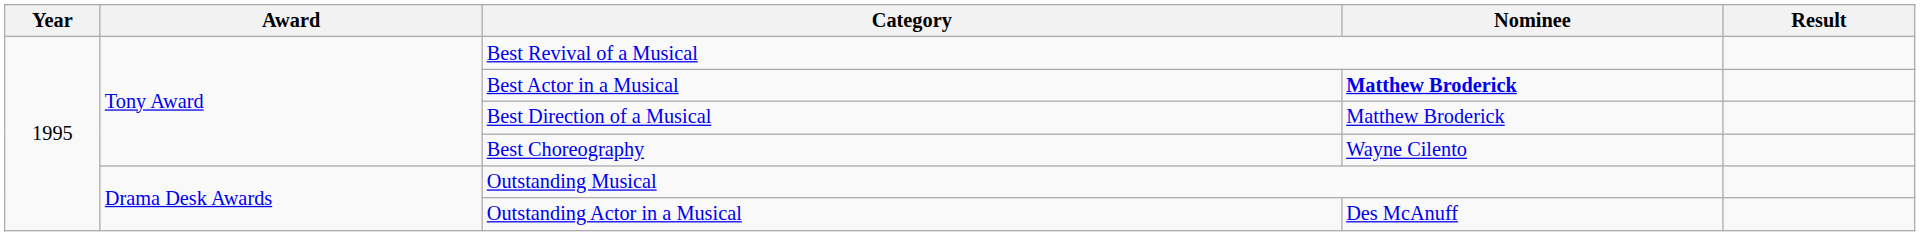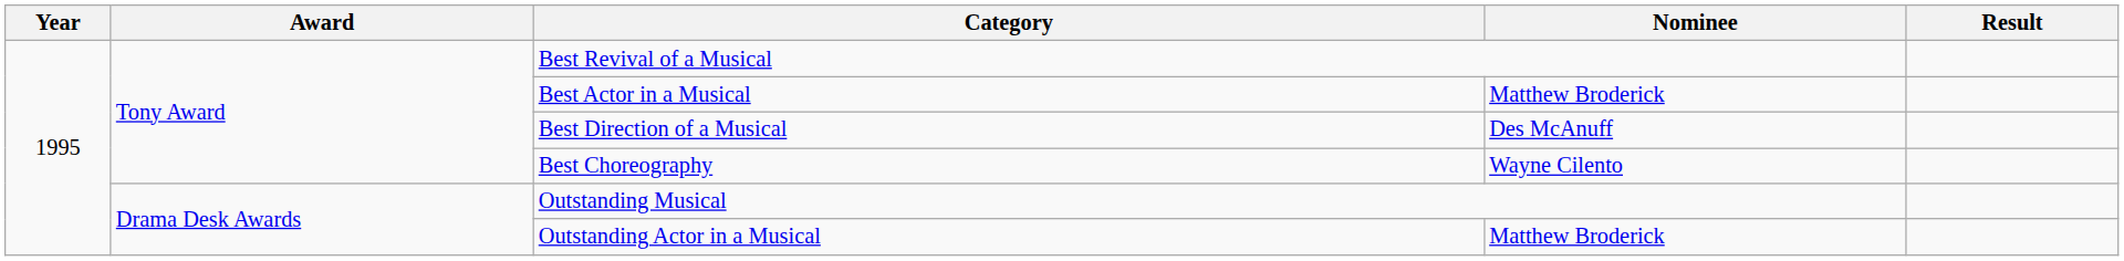Best Actor in a Musical | Nominee: bold -> normal
Best Direction of a Musical | Nominee: Matthew Broderick -> Des McAnuff
Outstanding Actor in a Musical | Nominee: Des McAnuff -> Matthew Broderick
